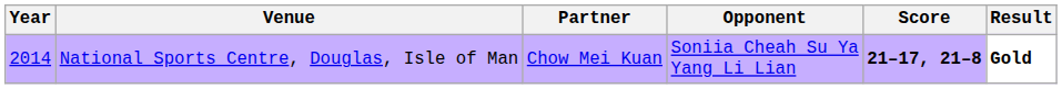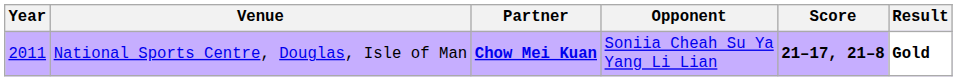National Sports Centre, Douglas, Isle of Man | Year: 2014 -> 2011
National Sports Centre, Douglas, Isle of Man | Partner: normal -> bold
